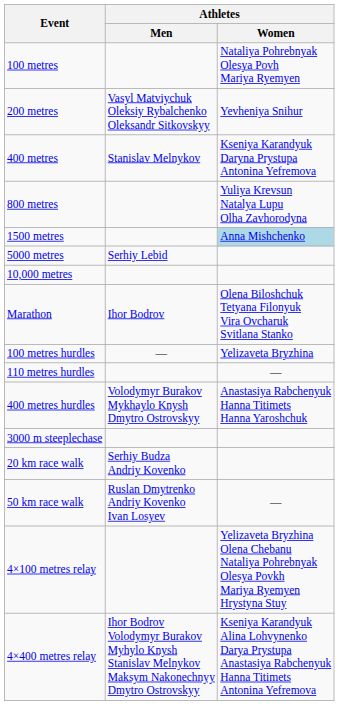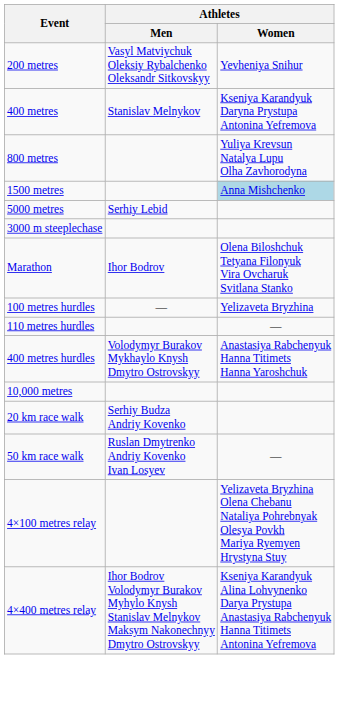- row: 100 metres | Nataliya Pohrebnyak Olesya Povh Mariya Ryemyen
rows swapped: 10,000 metres <-> 3000 m steeplechase
